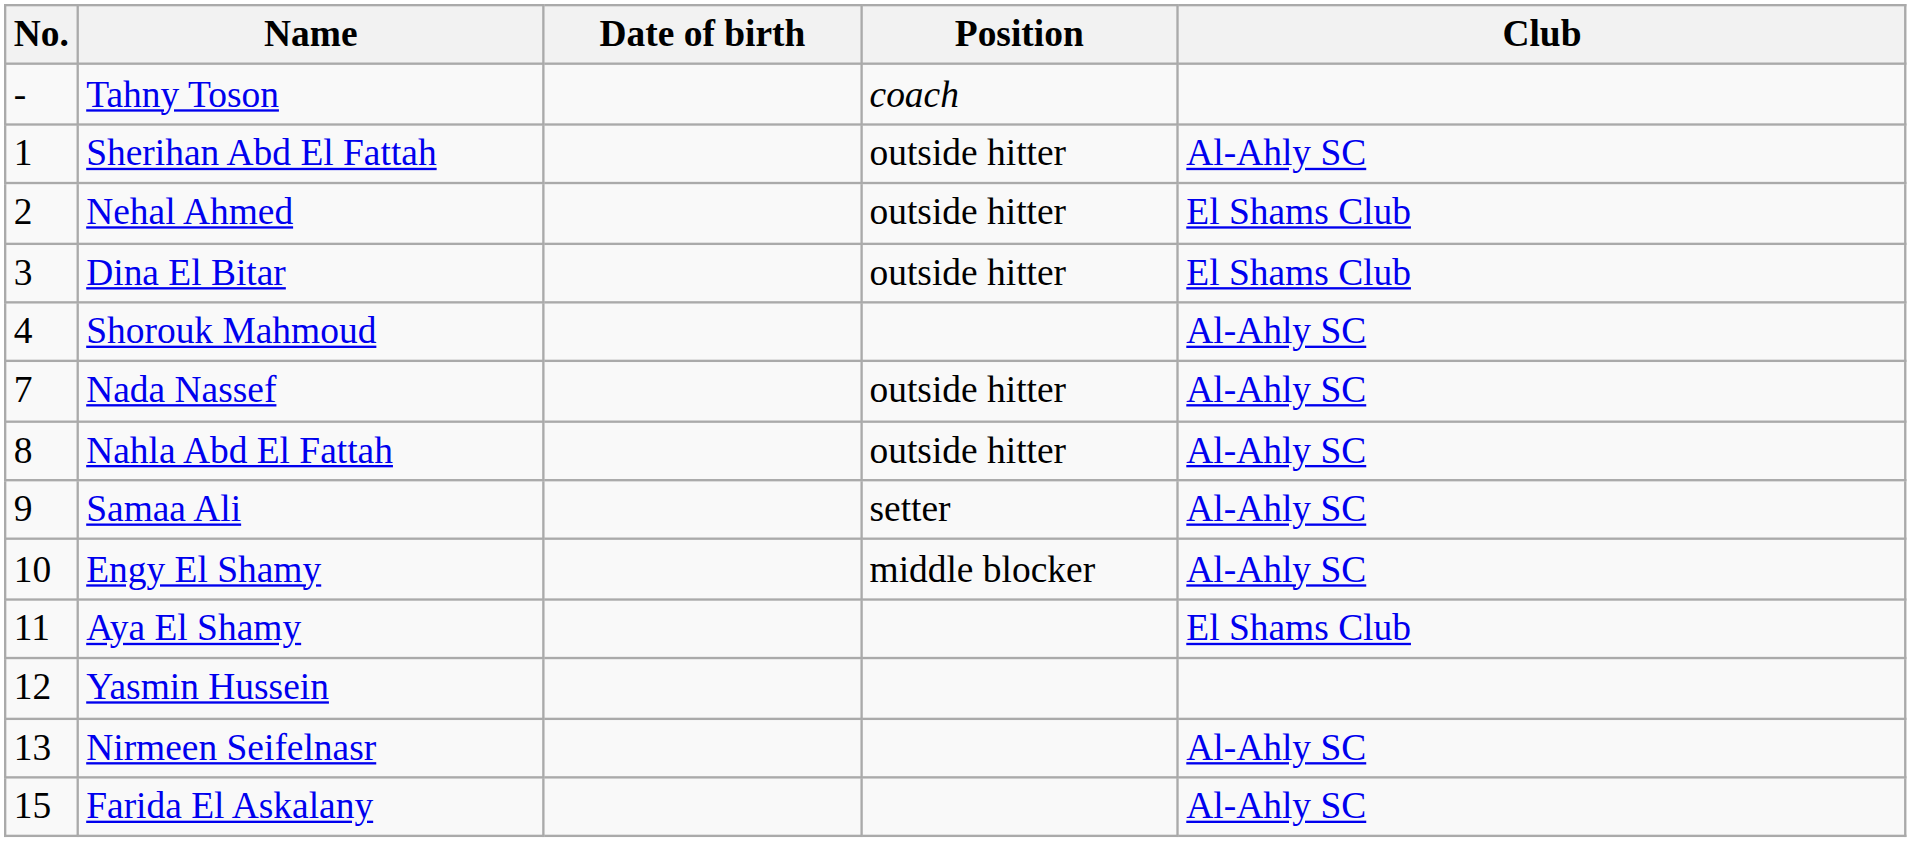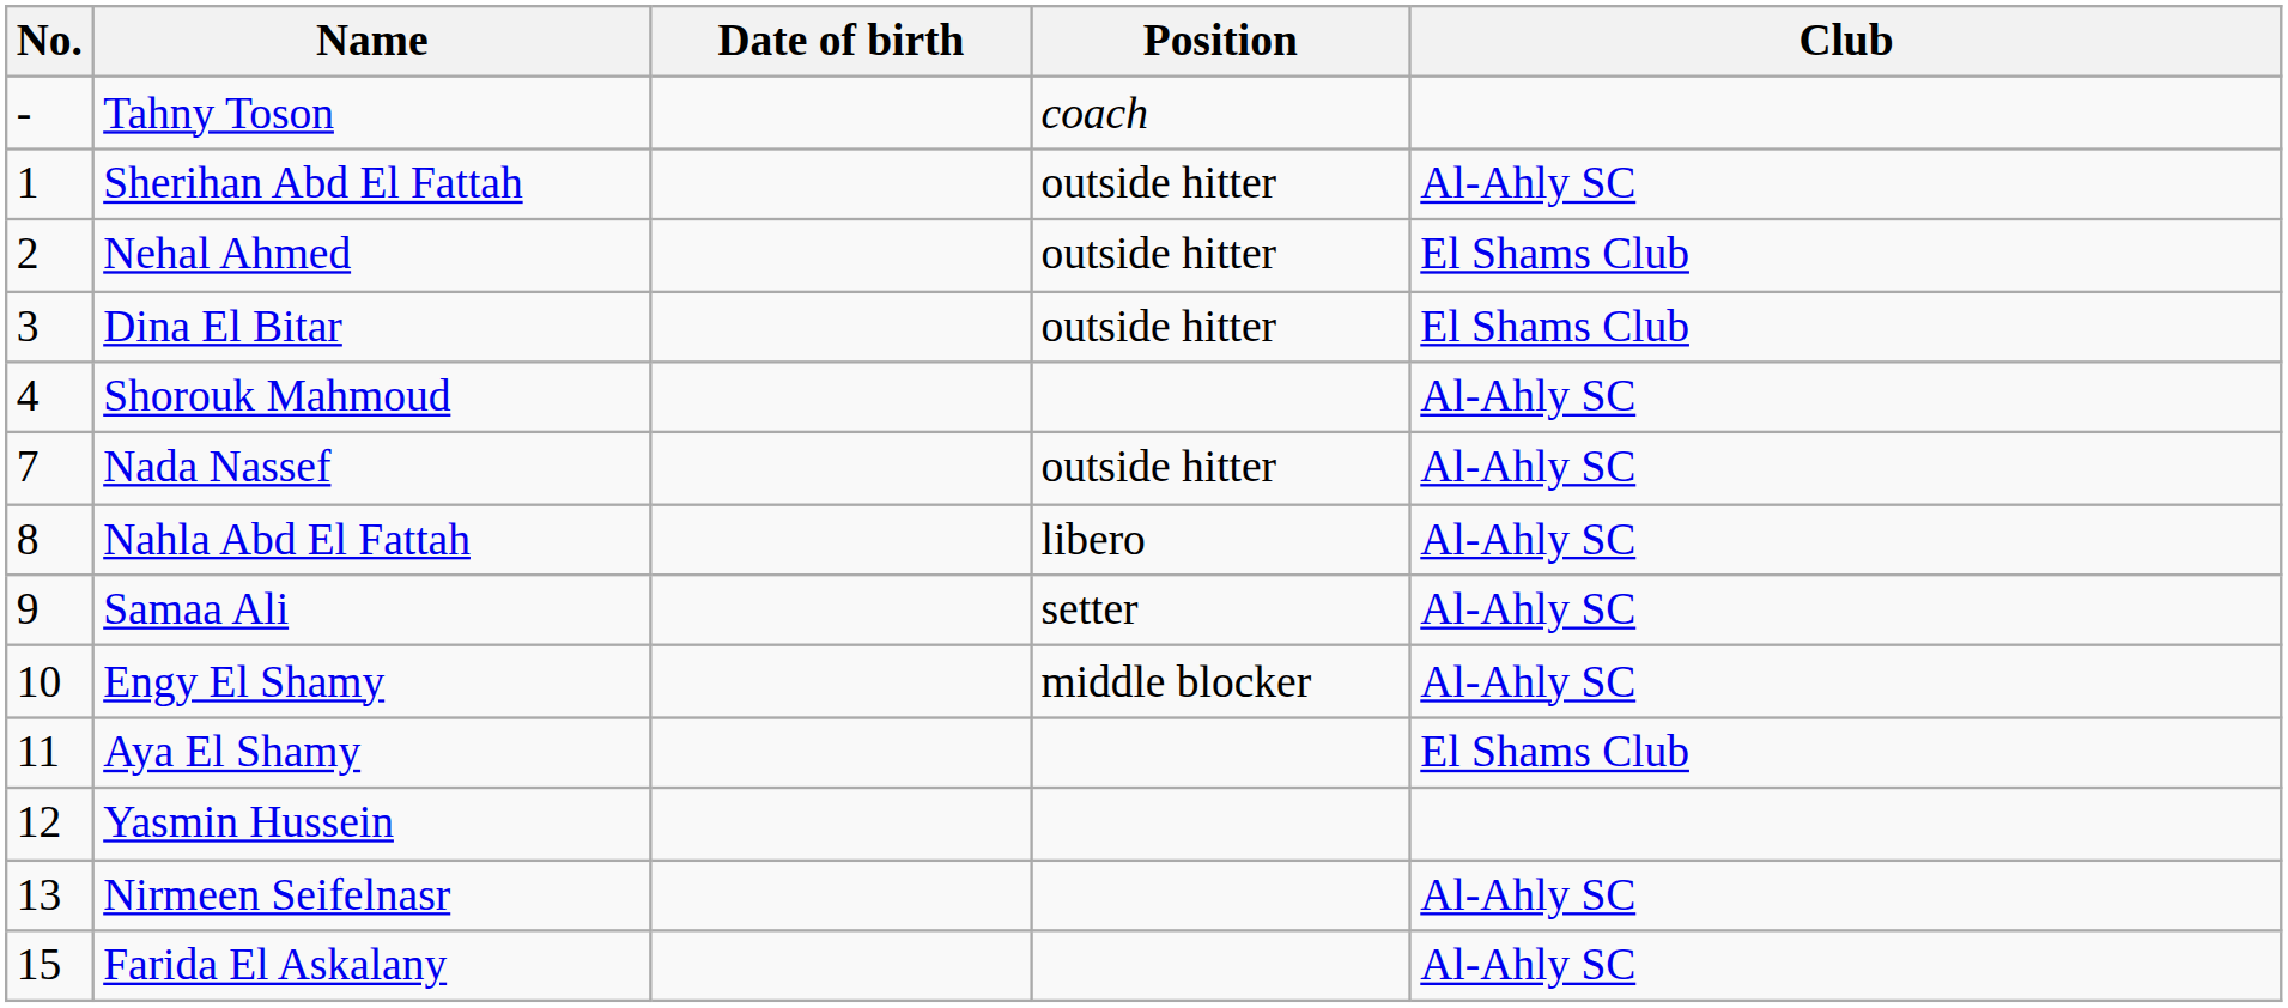Nahla Abd El Fattah | Position: outside hitter -> libero
